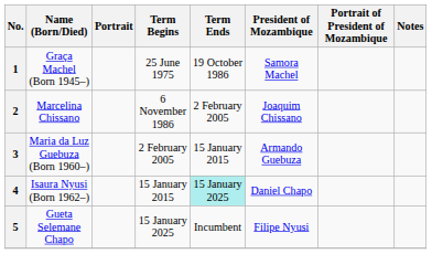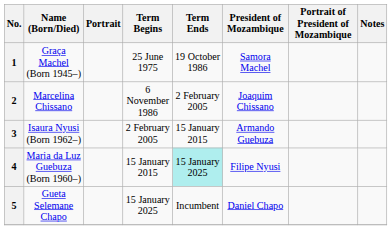3 | Name (Born/Died): Maria da Luz Guebuza (Born 1960–) -> Isaura Nyusi (Born 1962–)
4 | Name (Born/Died): Isaura Nyusi (Born 1962–) -> Maria da Luz Guebuza (Born 1960–)
4 | President of Mozambique: Daniel Chapo -> Filipe Nyusi
5 | President of Mozambique: Filipe Nyusi -> Daniel Chapo
